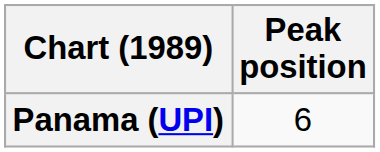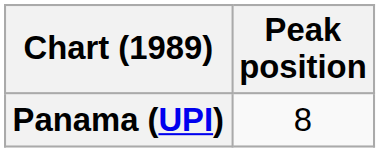Panama (UPI) | Peak position: 6 -> 8
